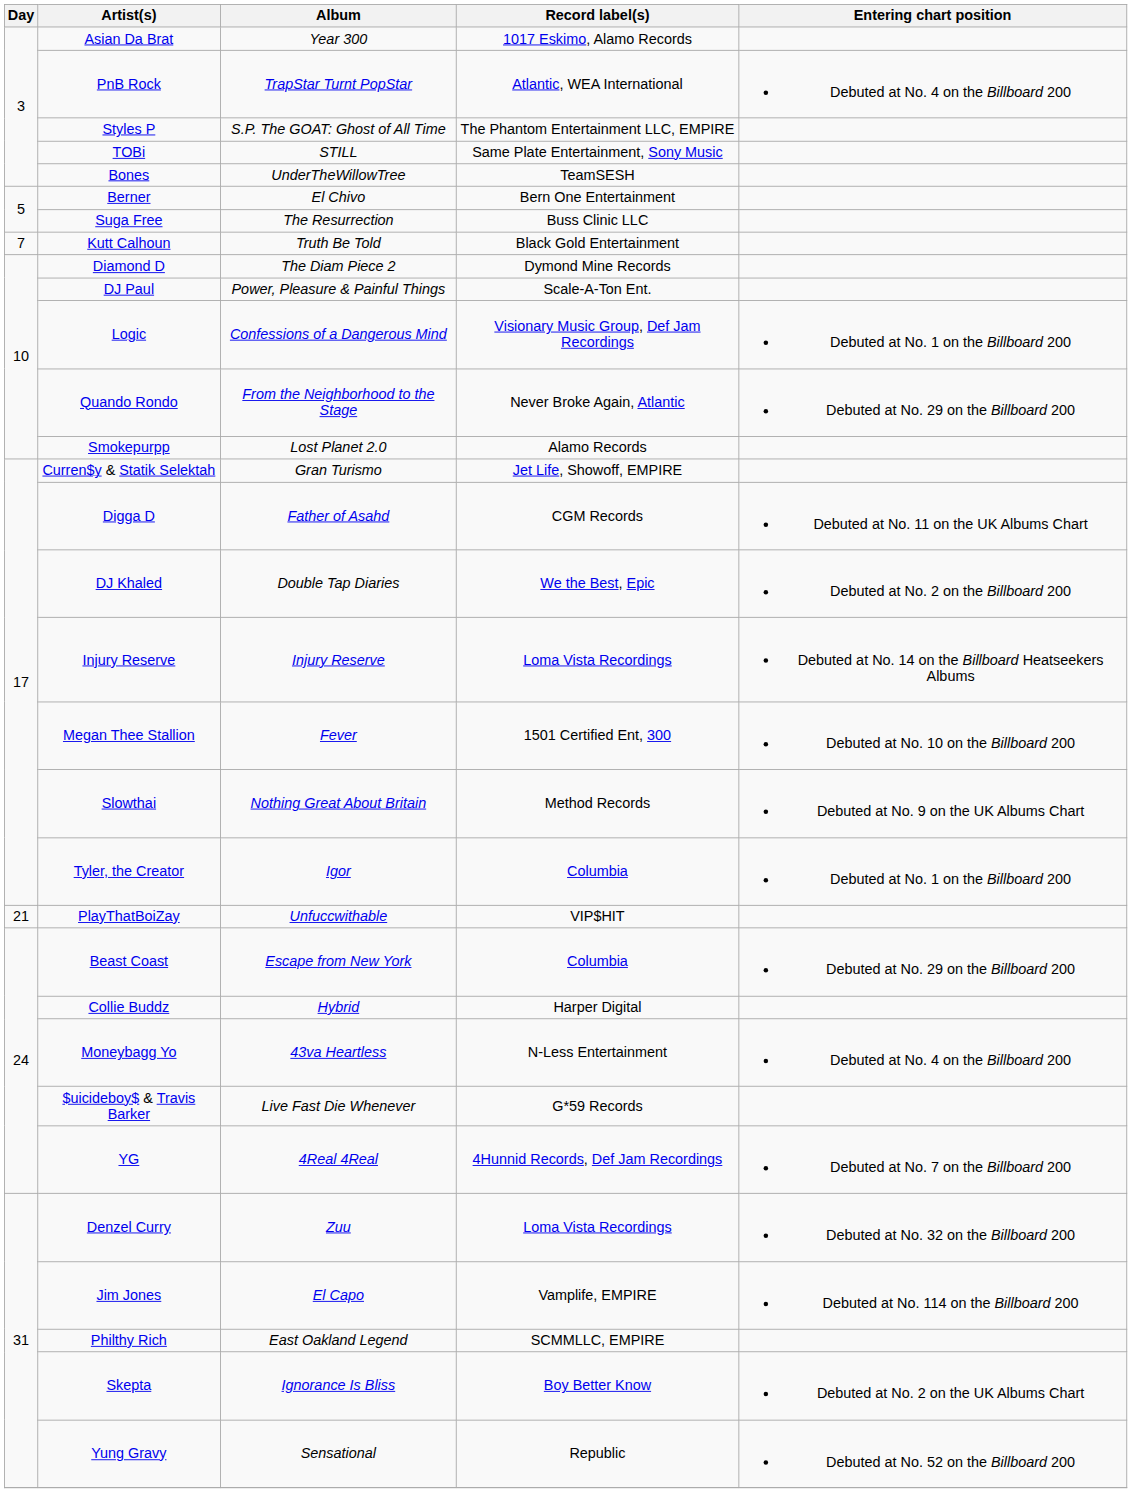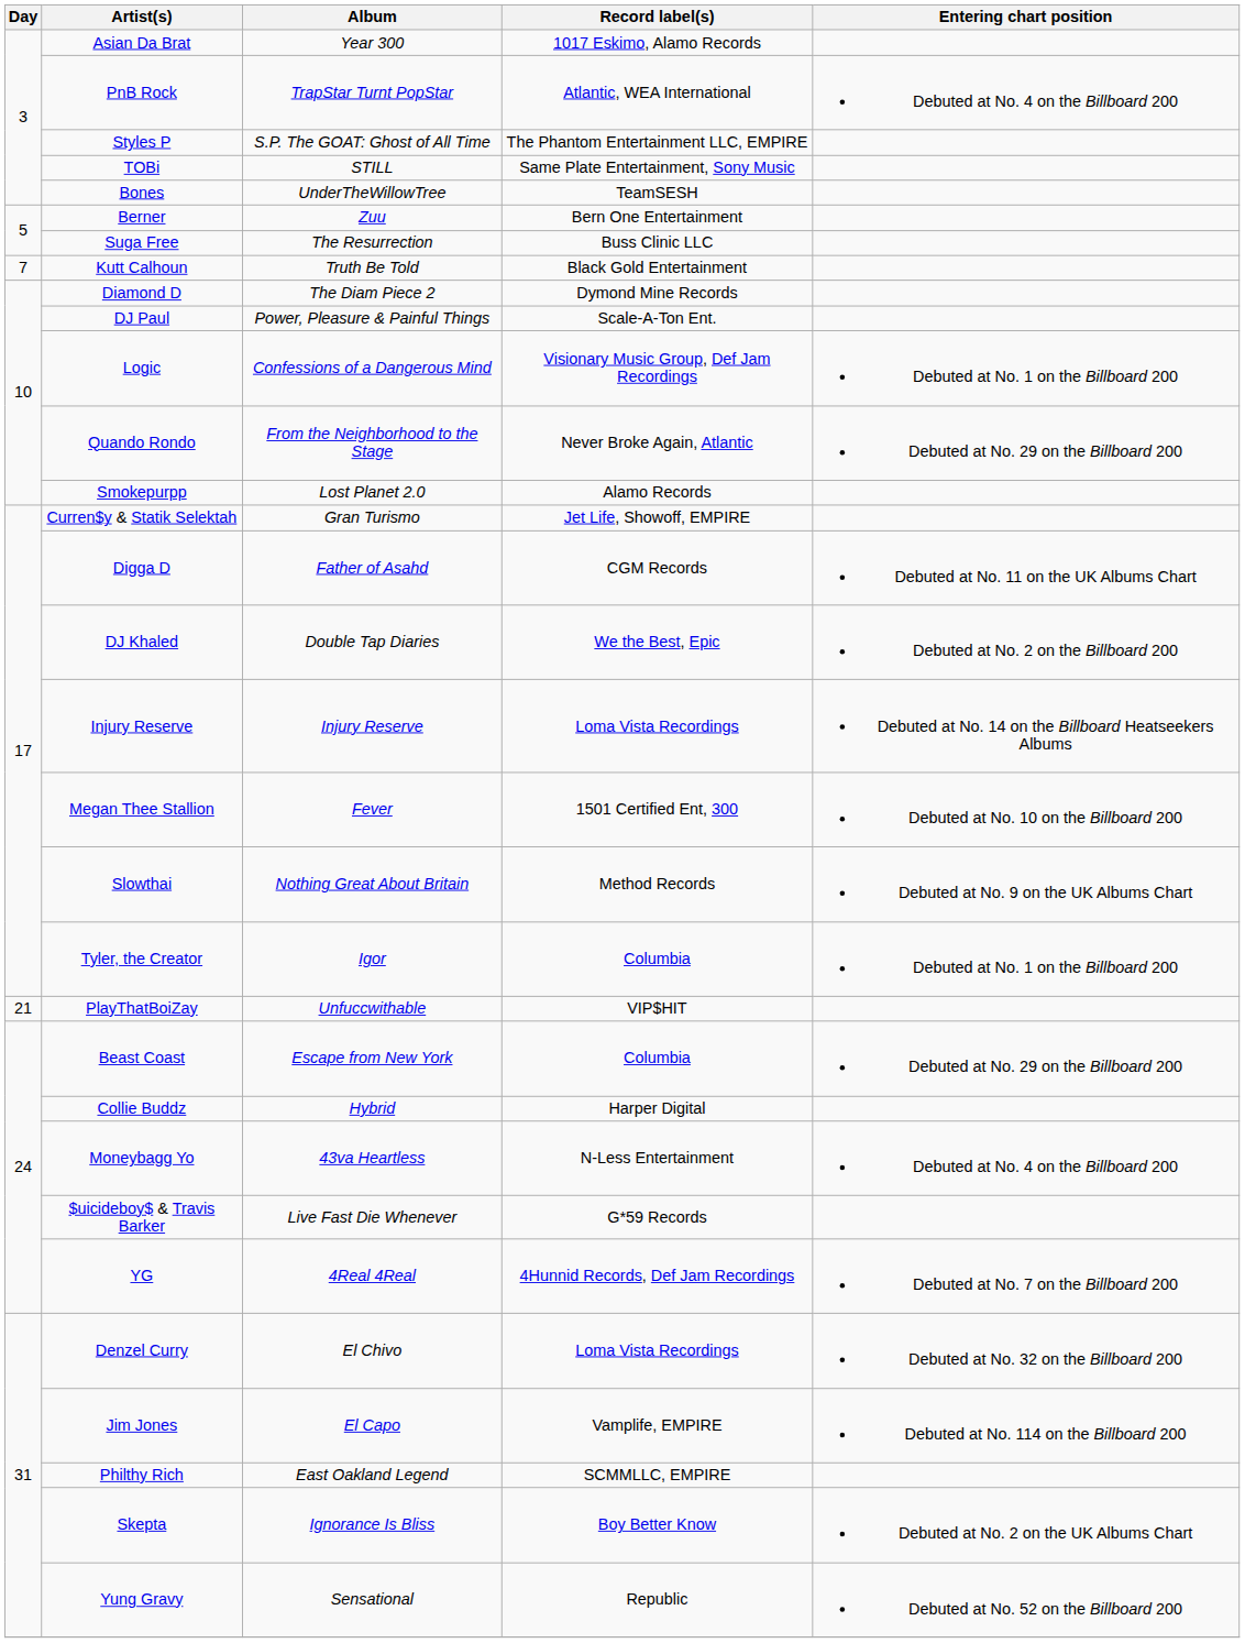Berner | Album: El Chivo -> Zuu
Denzel Curry | Album: Zuu -> El Chivo
